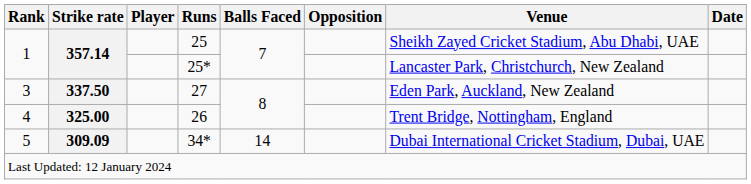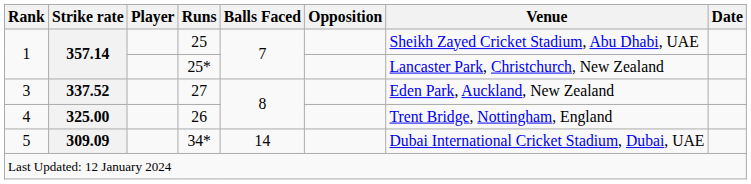27 | Strike rate: 337.50 -> 337.52
